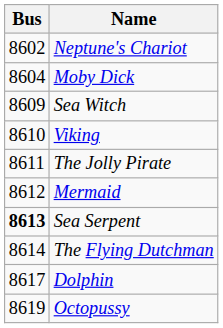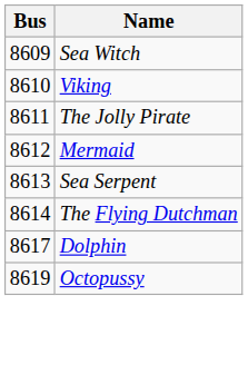- row: 8602 | Neptune's Chariot
- row: 8604 | Moby Dick
Sea Serpent | Bus: bold -> normal
